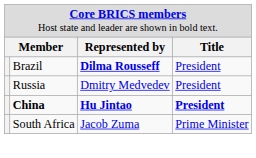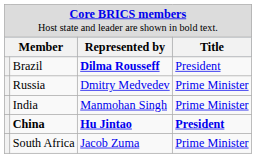Russia | column 4: President -> Prime Minister
+ row: India | Manmohan Singh | Prime Minister
